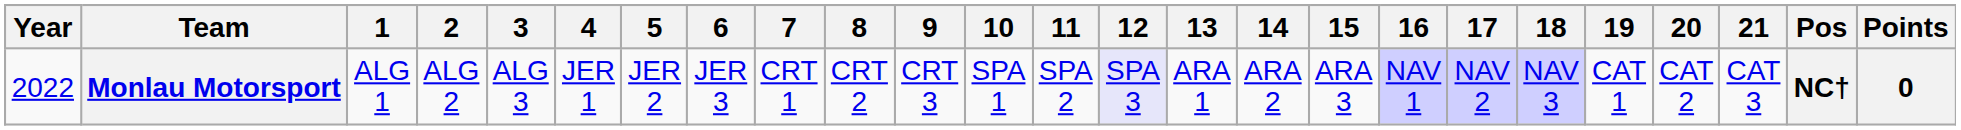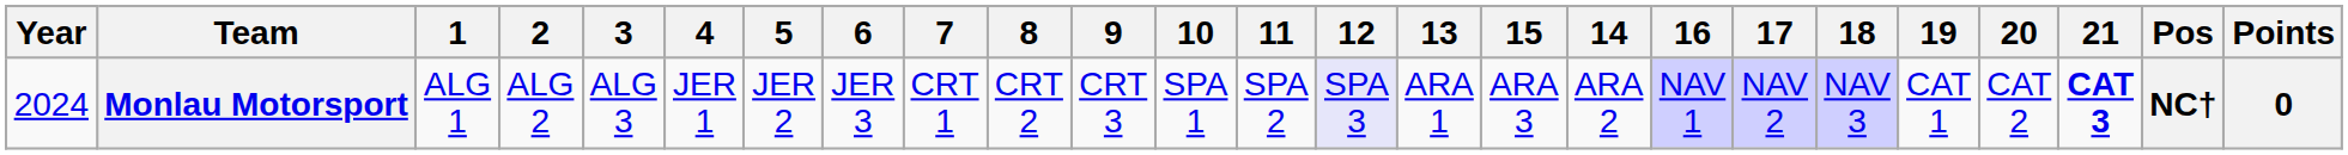columns swapped: 14 <-> 15
Monlau Motorsport | Year: 2022 -> 2024
Monlau Motorsport | 21: normal -> bold
